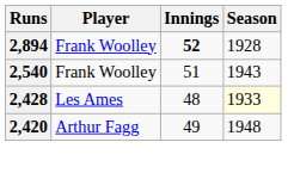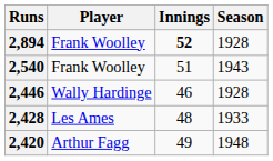+ row: 2,446 | Wally Hardinge | 46 | 1928
2,428 | Season: lightyellow background -> no background
